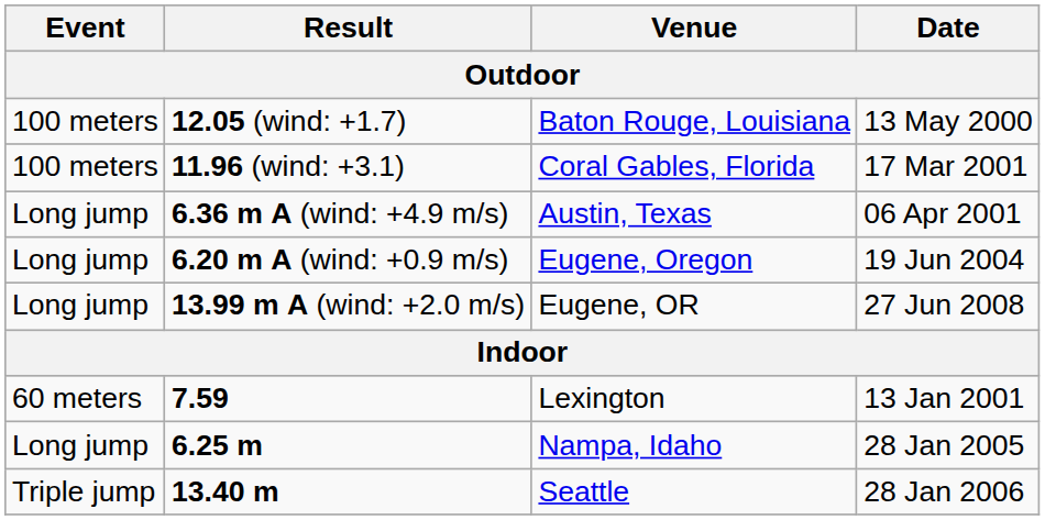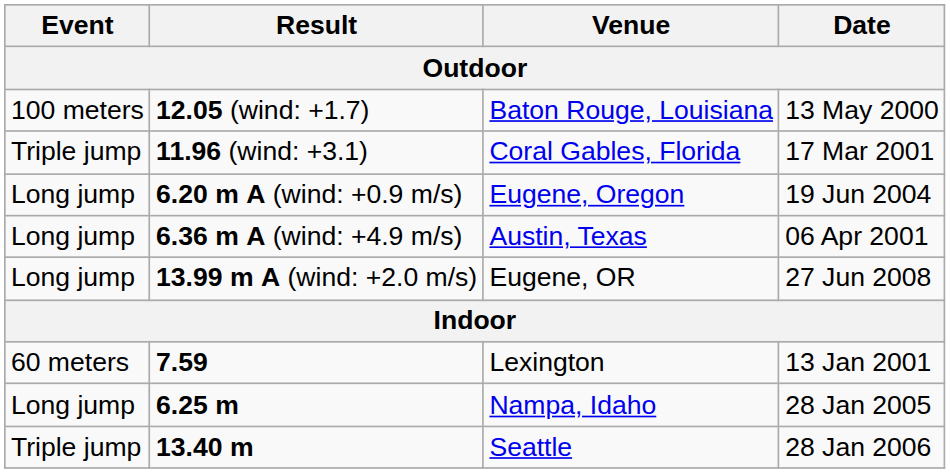11.96 (wind: +3.1) | Event: 100 meters -> Triple jump
rows swapped: 6.20 m A (wind: +0.9 m/s) <-> 6.36 m A (wind: +4.9 m/s)
